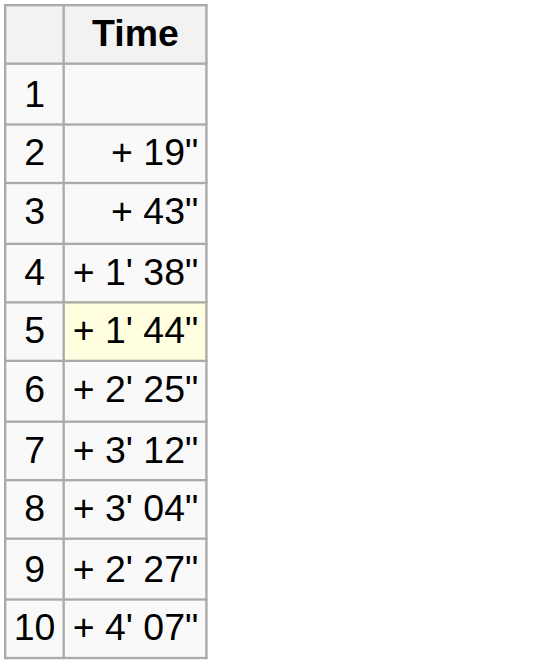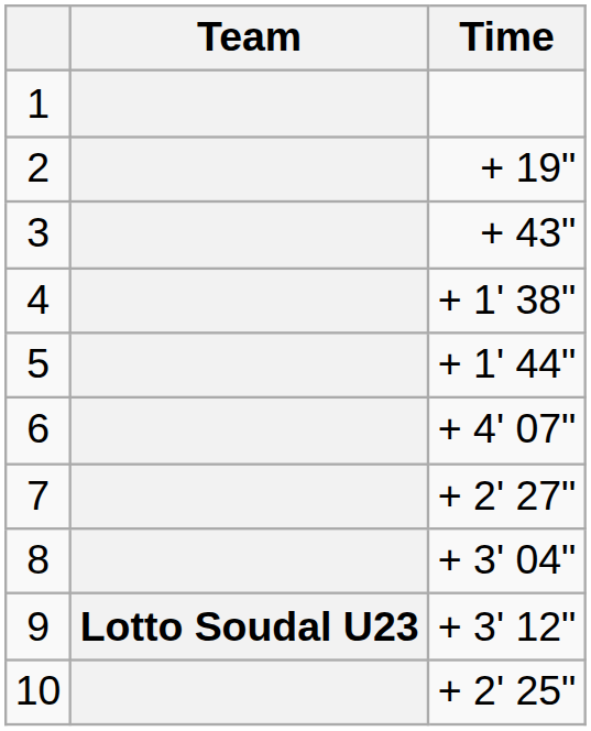+ column: Team | Lotto Soudal U23
5 | Time: lightyellow background -> no background
6 | Time: + 2' 25" -> + 4' 07"
7 | Time: + 3' 12" -> + 2' 27"
9 | Time: + 2' 27" -> + 3' 12"
10 | Time: + 4' 07" -> + 2' 25"
